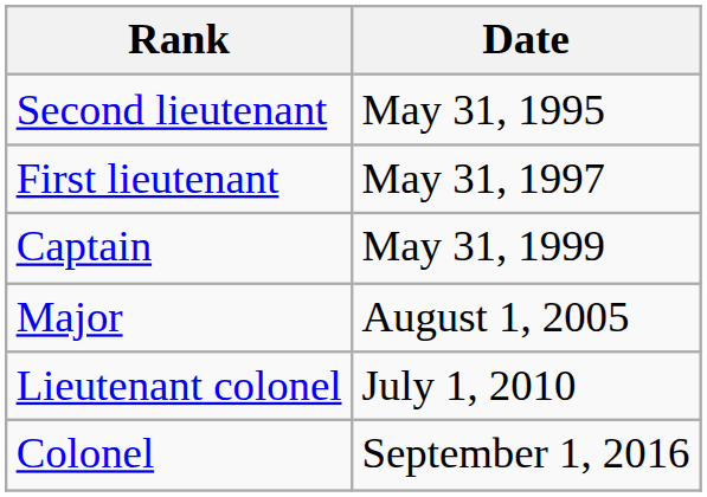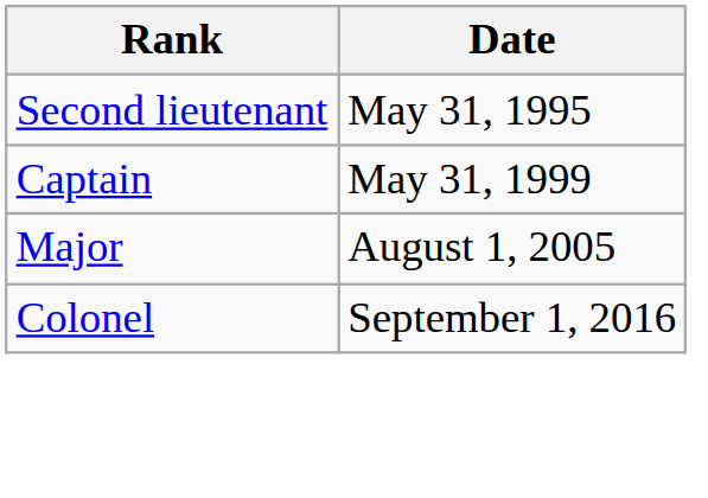- row: First lieutenant | May 31, 1997
- row: Lieutenant colonel | July 1, 2010
